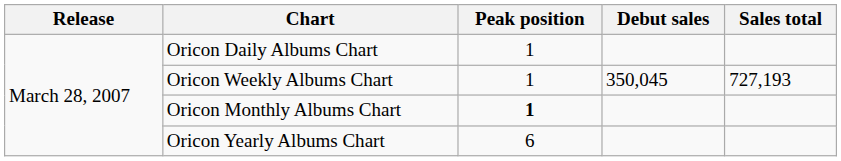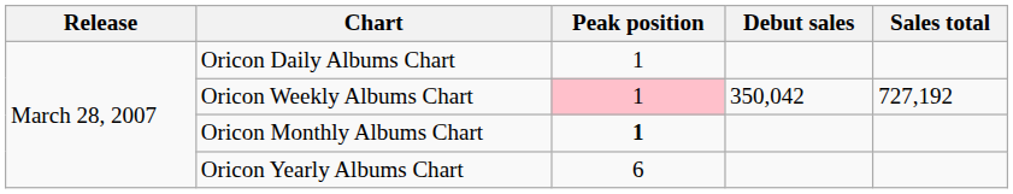Oricon Weekly Albums Chart | Peak position: no background -> pink background
Oricon Weekly Albums Chart | Debut sales: 350,045 -> 350,042
Oricon Weekly Albums Chart | Sales total: 727,193 -> 727,192
